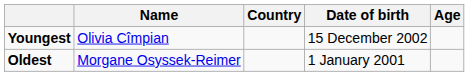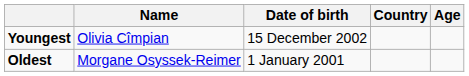columns swapped: Country <-> Date of birth
